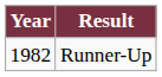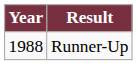Runner-Up | Year: 1982 -> 1988
